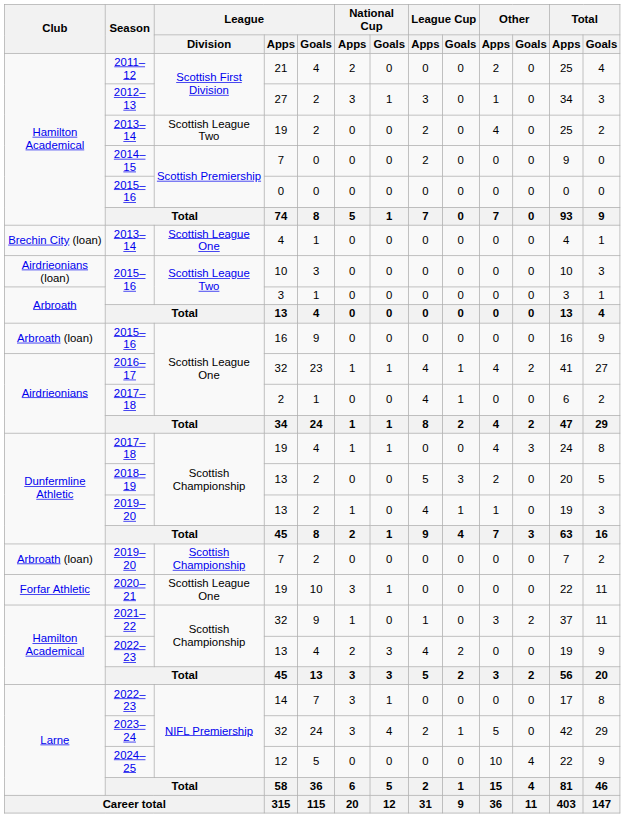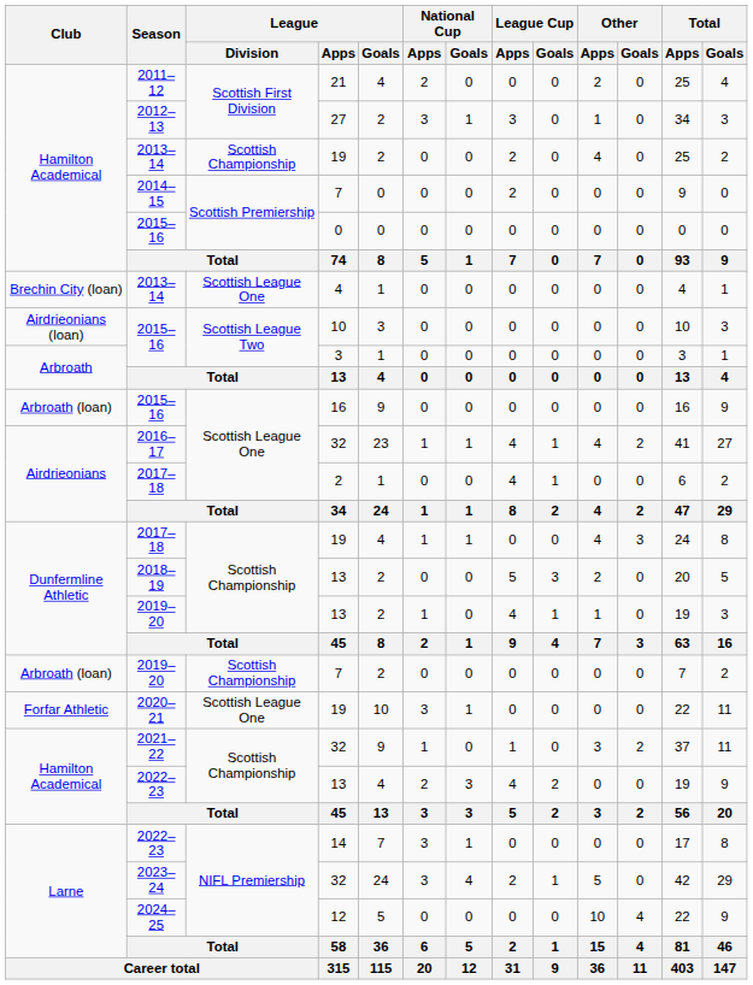2013–14 / 19 | League / Division: Scottish League Two -> Scottish Championship
